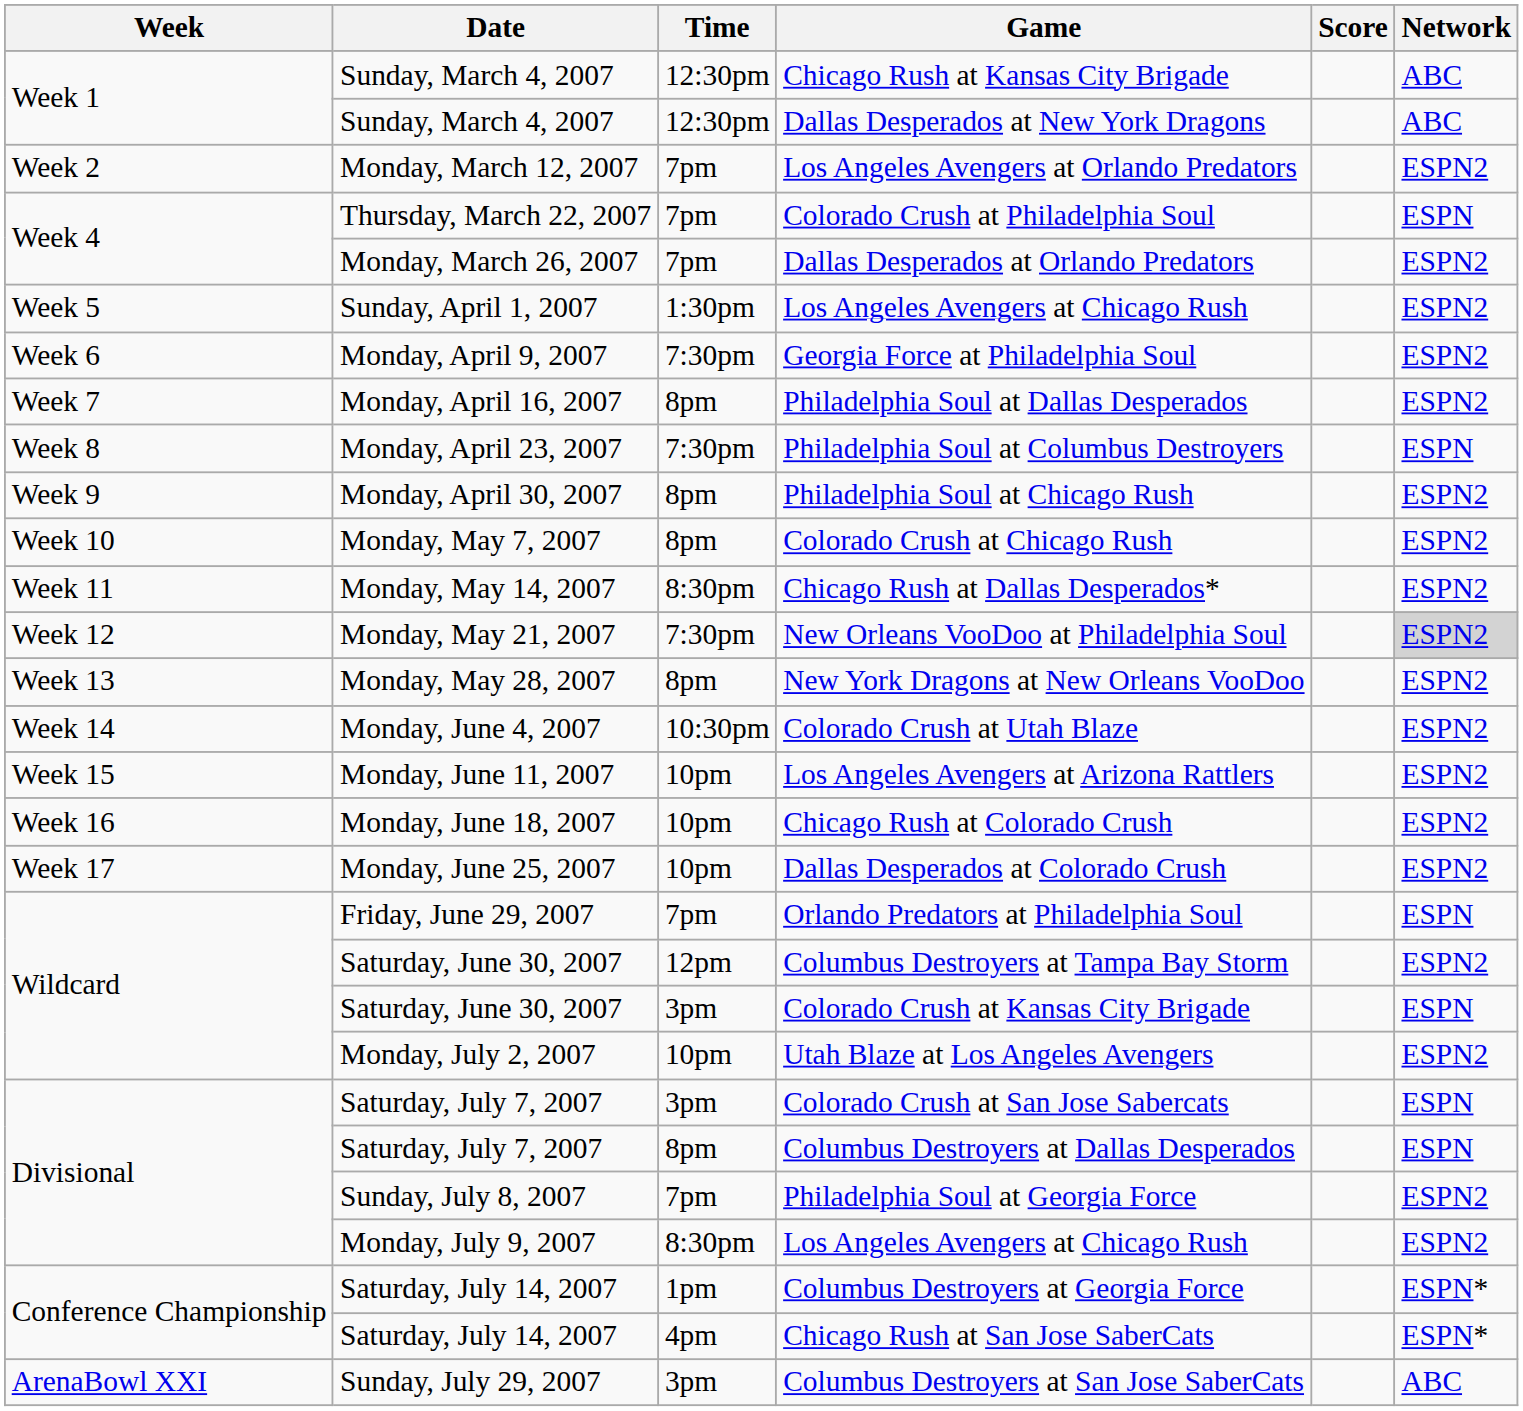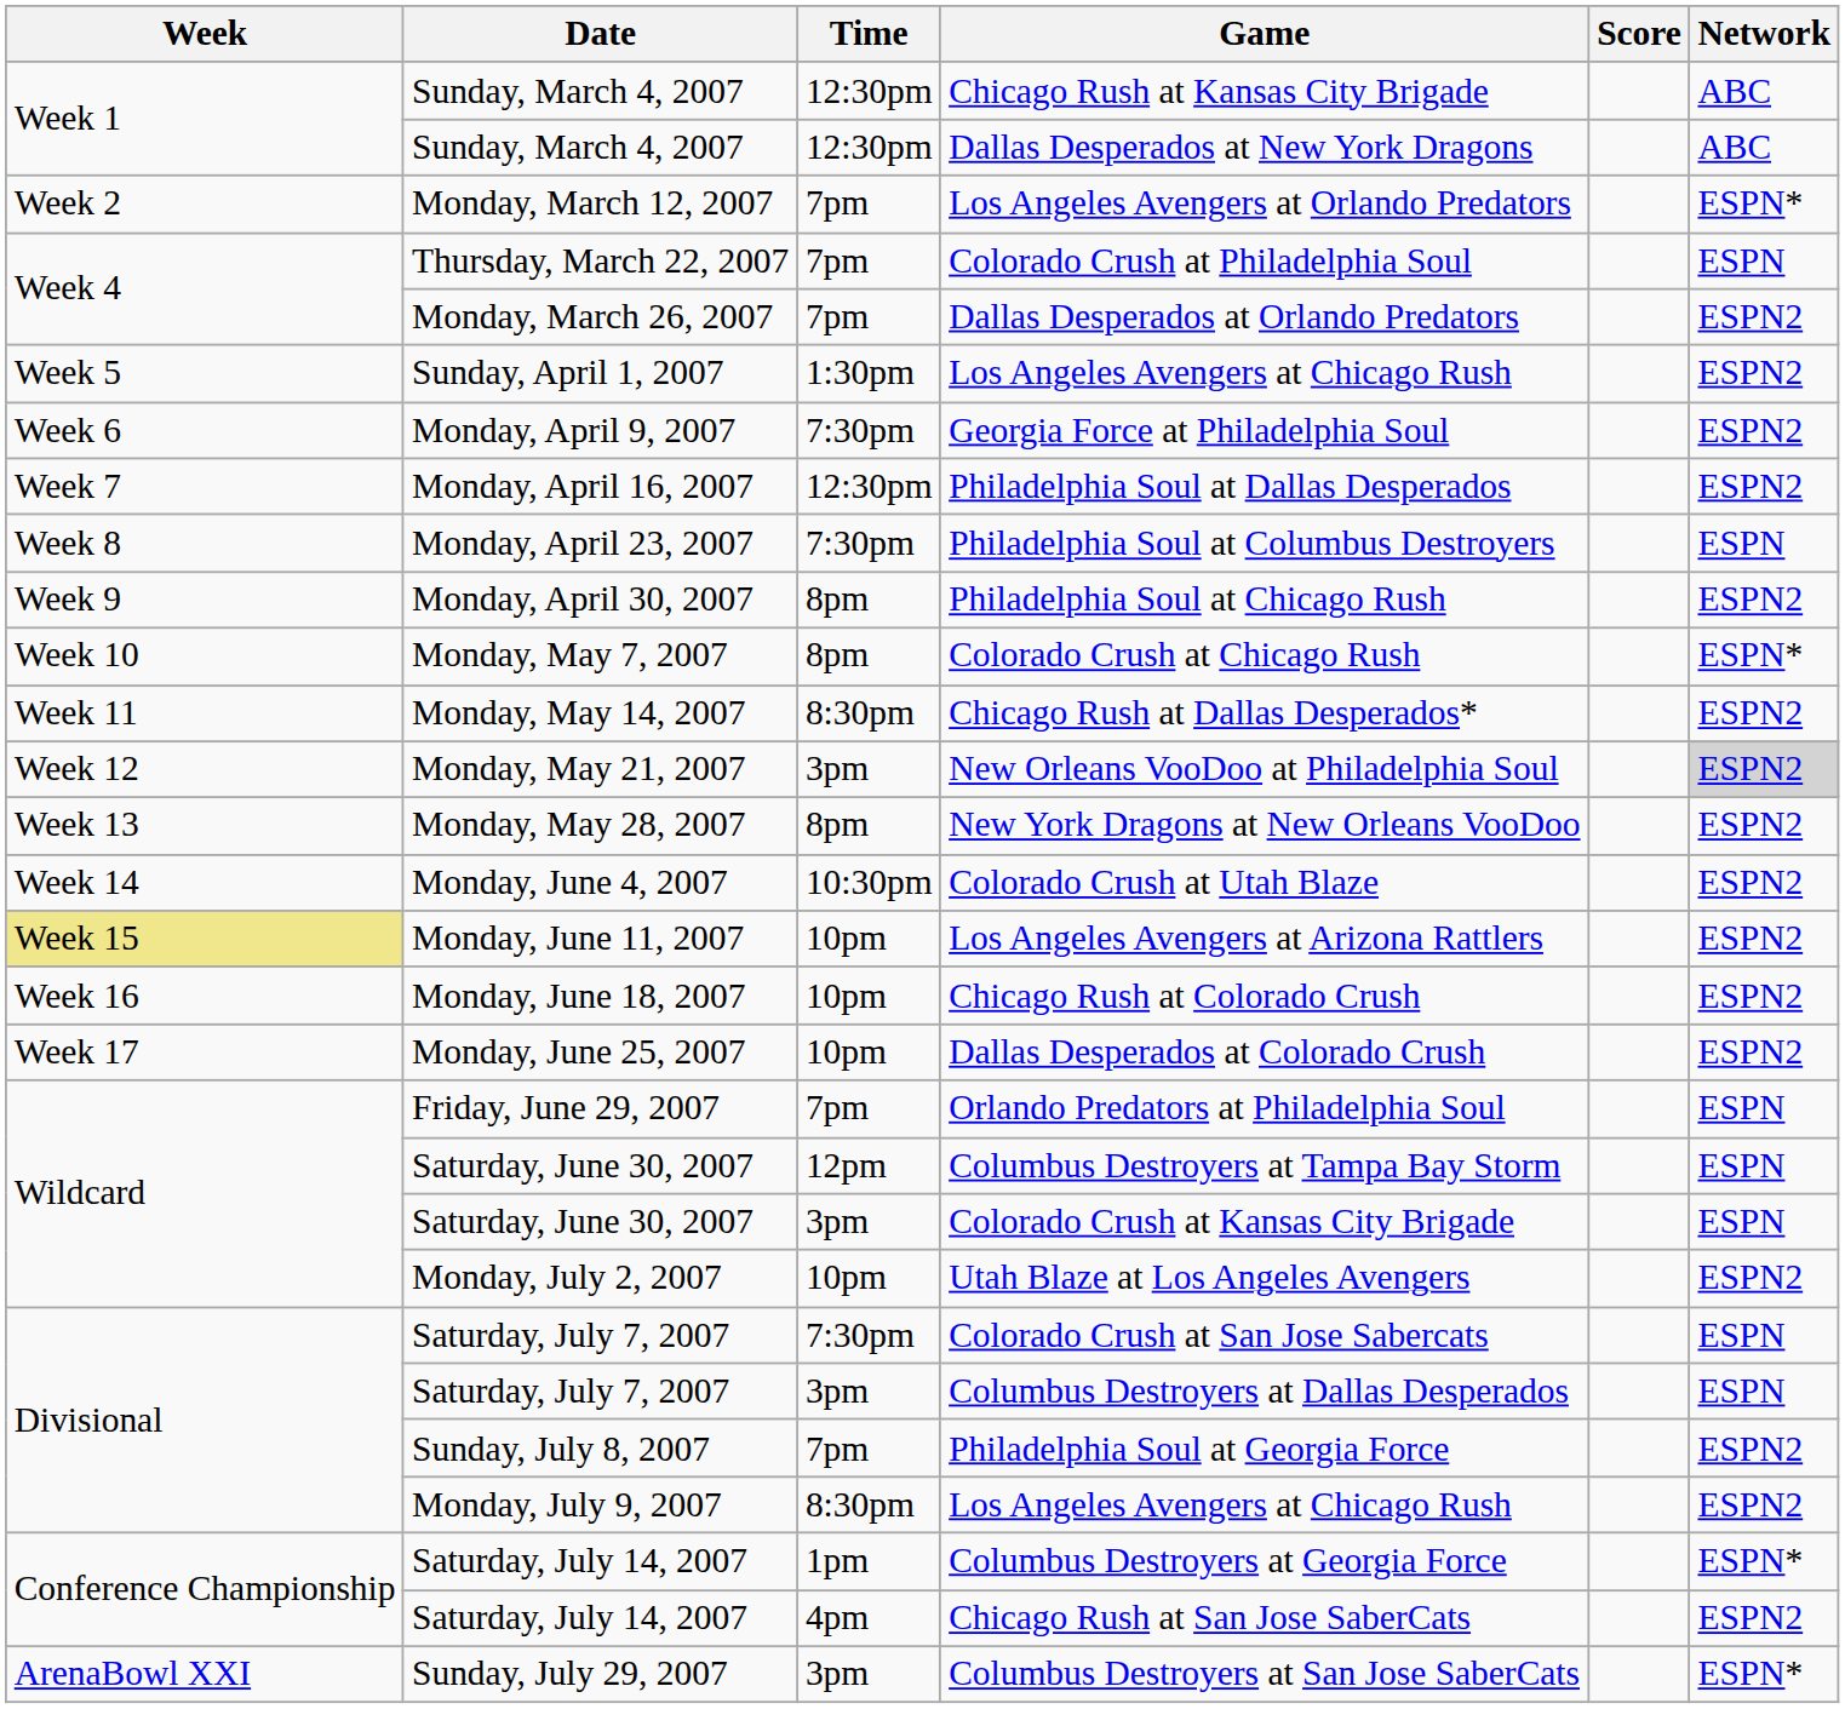Los Angeles Avengers at Orlando Predators | Network: ESPN2 -> ESPN*
Philadelphia Soul at Dallas Desperados | Time: 8pm -> 12:30pm
Colorado Crush at Chicago Rush | Network: ESPN2 -> ESPN*
New Orleans VooDoo at Philadelphia Soul | Time: 7:30pm -> 3pm
Los Angeles Avengers at Arizona Rattlers | Week: no background -> khaki background
Columbus Destroyers at Tampa Bay Storm | Network: ESPN2 -> ESPN
Colorado Crush at San Jose Sabercats | Time: 3pm -> 7:30pm
Columbus Destroyers at Dallas Desperados | Time: 8pm -> 3pm
Chicago Rush at San Jose SaberCats | Network: ESPN* -> ESPN2
Columbus Destroyers at San Jose SaberCats | Network: ABC -> ESPN*
